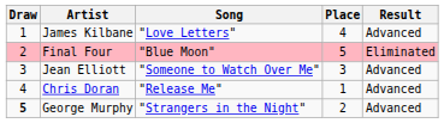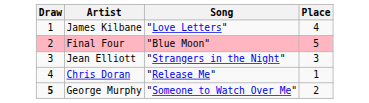- column: Result | Advanced | Eliminated | Advanced | Advanced | Advanced
Jean Elliott | Song: "Someone to Watch Over Me" -> "Strangers in the Night"
George Murphy | Song: "Strangers in the Night" -> "Someone to Watch Over Me"
